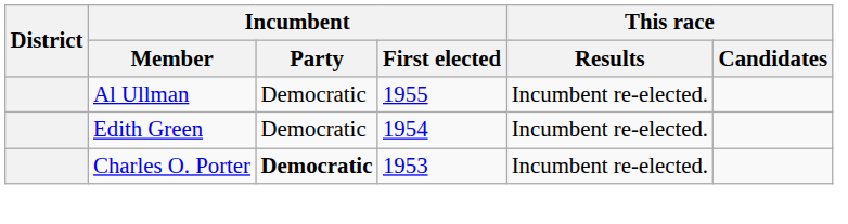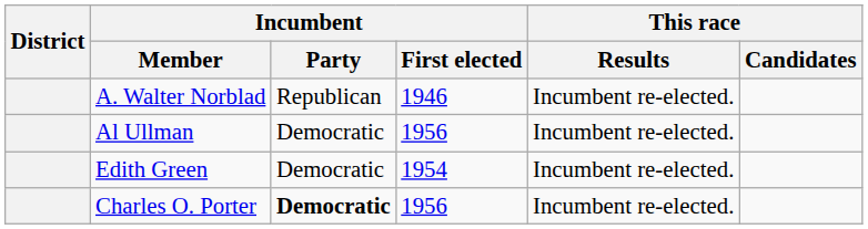+ row: A. Walter Norblad | Republican | 1946 | Incumbent re-elected.
Al Ullman | Incumbent / First elected: 1955 -> 1956
Charles O. Porter | Incumbent / First elected: 1953 -> 1956
